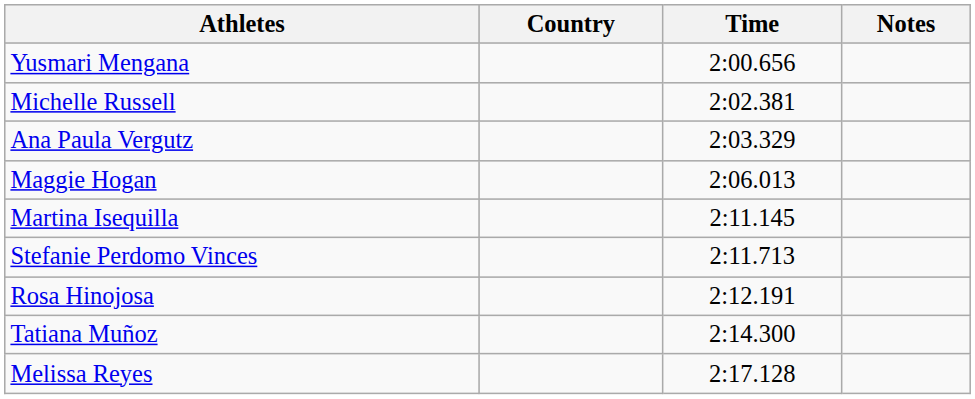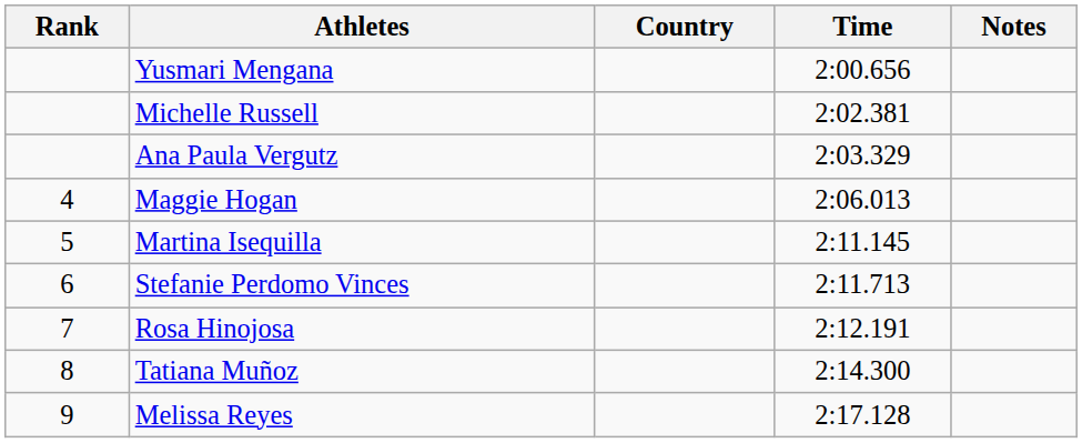+ column: Rank | 4 | 5 | 6 | 7 | 8 | 9
